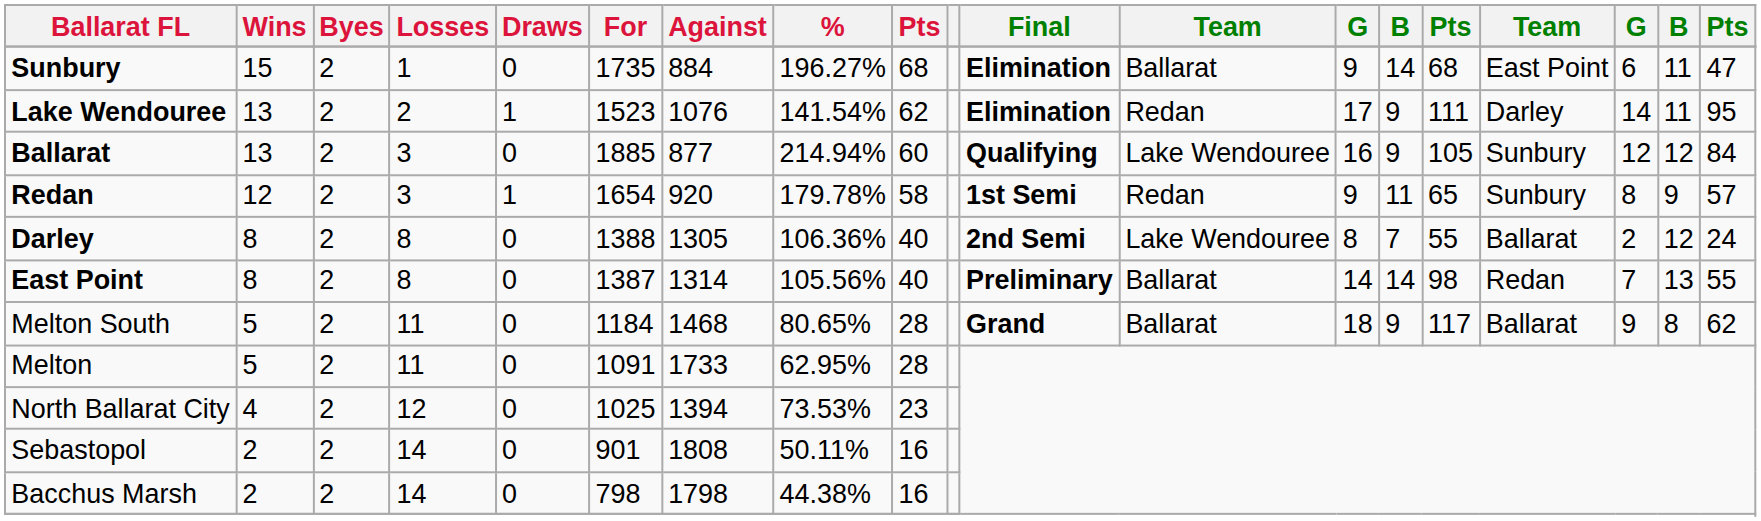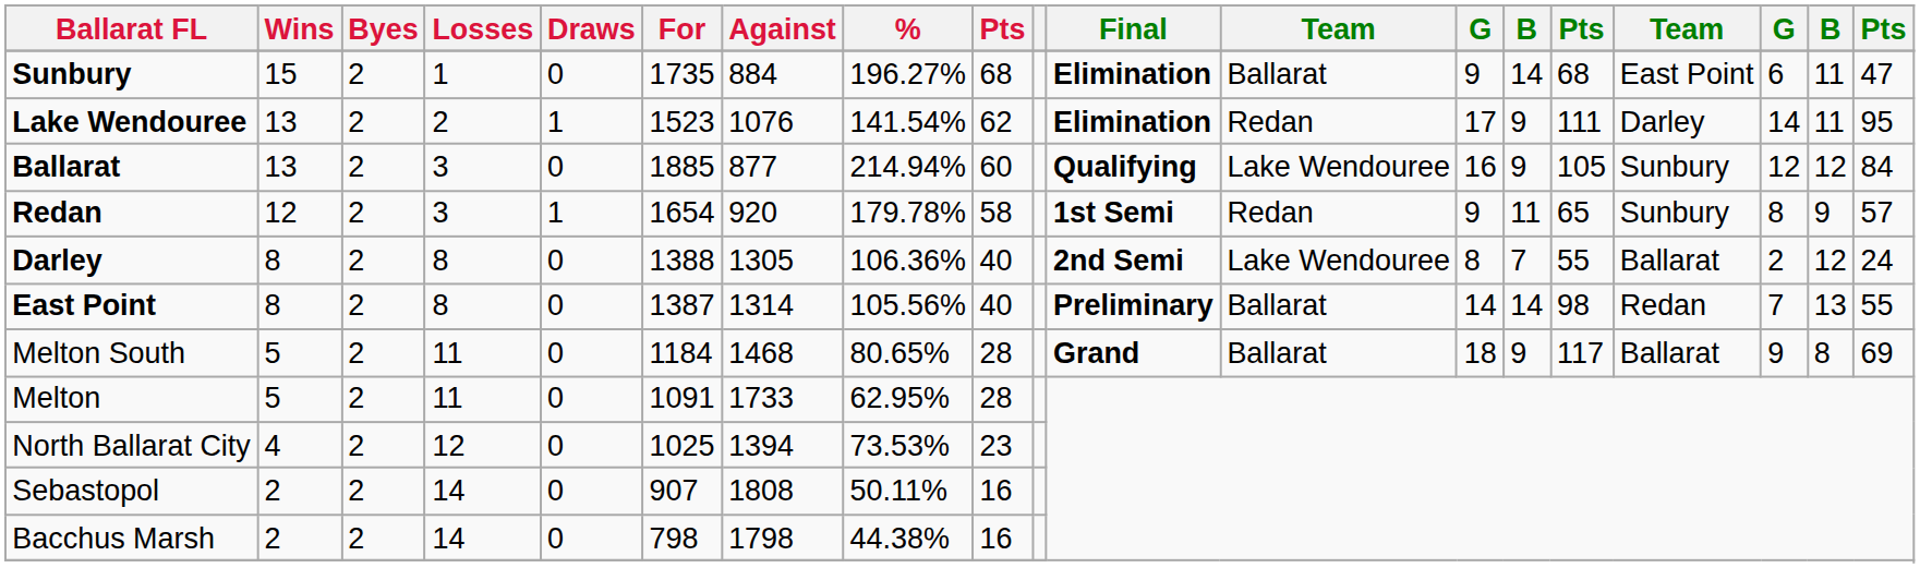Melton South | column 19: 62 -> 69
Sebastopol | For: 901 -> 907
